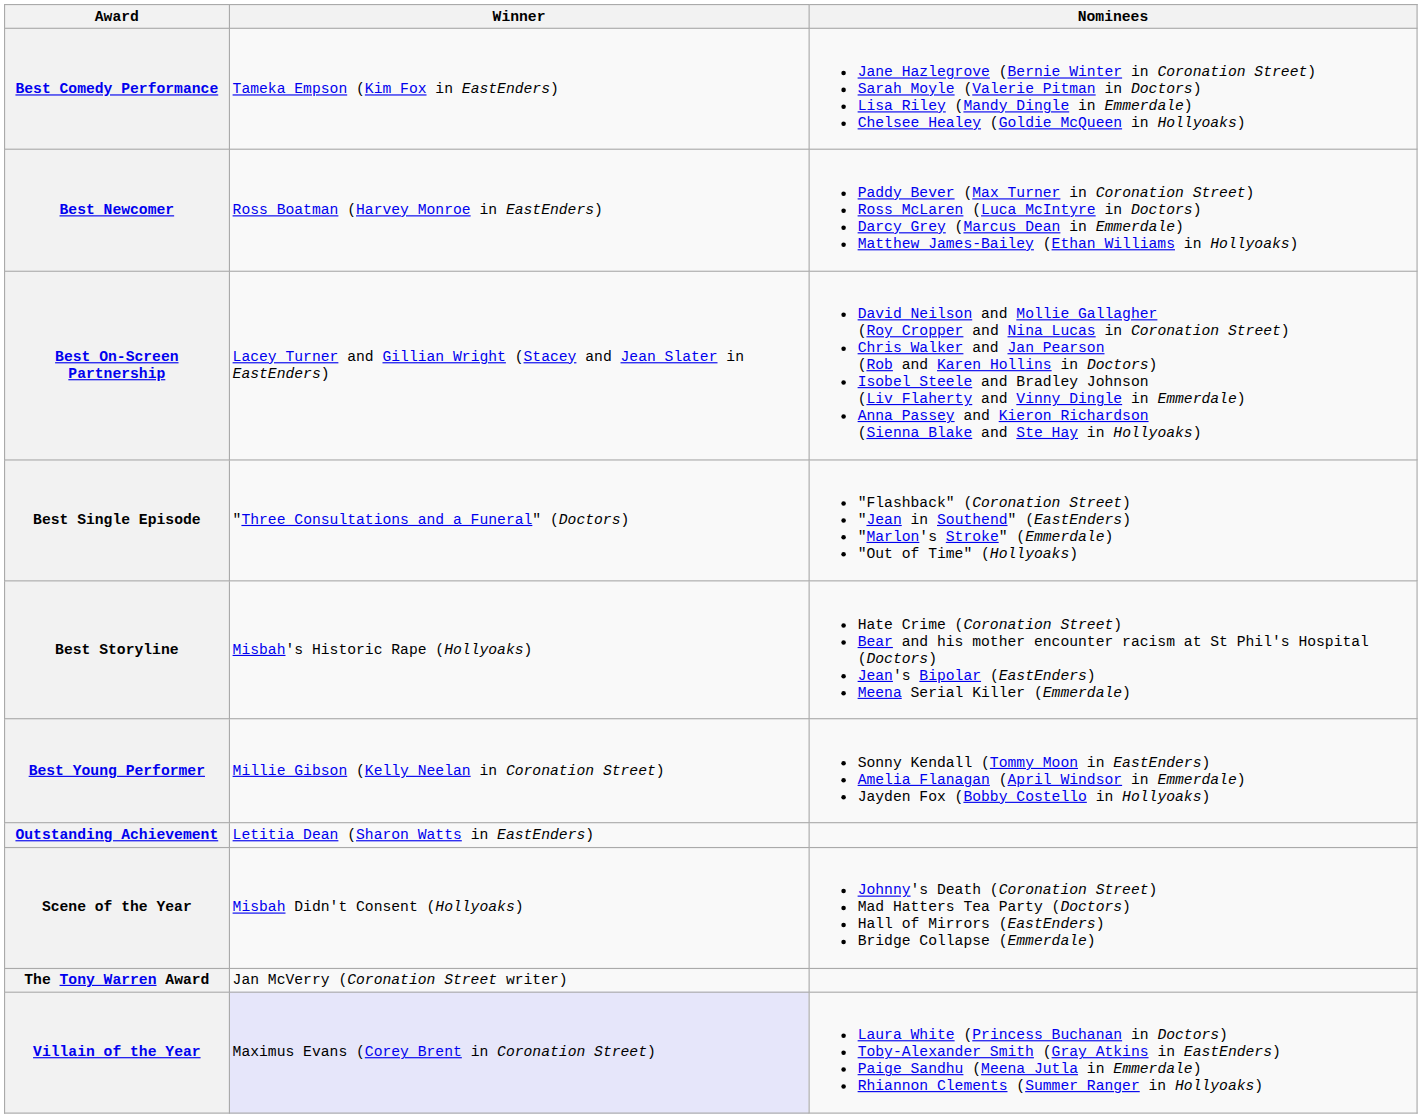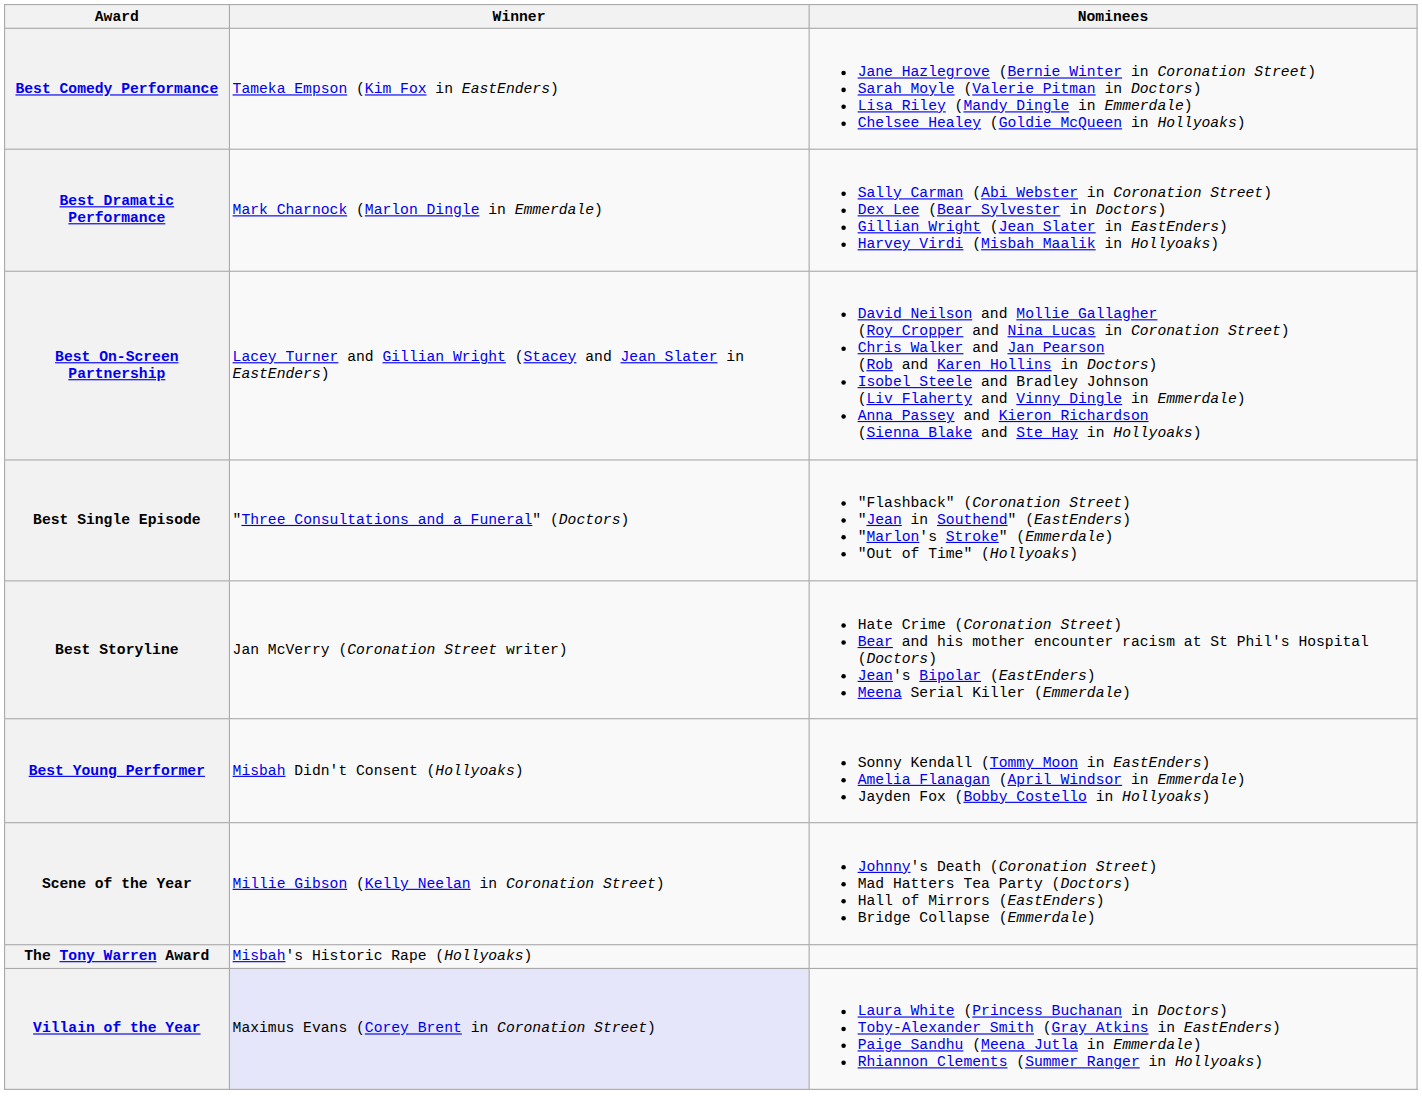+ row: Best Dramatic Performance | Mark Charnock (Marlon Dingle in Emmerdale) | Sally Carman (Abi Webster in Coronation Street) Dex Lee (Bear Sylvester in Doctors) Gillian Wright (Jean Slater in EastEnders) Harvey Virdi (Misbah Maalik in Hollyoaks)
- row: Best Newcomer | Ross Boatman (Harvey Monroe in EastEnders) | Paddy Bever (Max Turner in Coronation Street) Ross McLaren (Luca McIntyre in Doctors) Darcy Grey (Marcus Dean in Emmerdale) Matthew James-Bailey (Ethan Williams in Hollyoaks)
Best Storyline | Winner: Misbah's Historic Rape (Hollyoaks) -> Jan McVerry (Coronation Street writer)
Best Young Performer | Winner: Millie Gibson (Kelly Neelan in Coronation Street) -> Misbah Didn't Consent (Hollyoaks)
- row: Outstanding Achievement | Letitia Dean (Sharon Watts in EastEnders)
Scene of the Year | Winner: Misbah Didn't Consent (Hollyoaks) -> Millie Gibson (Kelly Neelan in Coronation Street)
The Tony Warren Award | Winner: Jan McVerry (Coronation Street writer) -> Misbah's Historic Rape (Hollyoaks)
